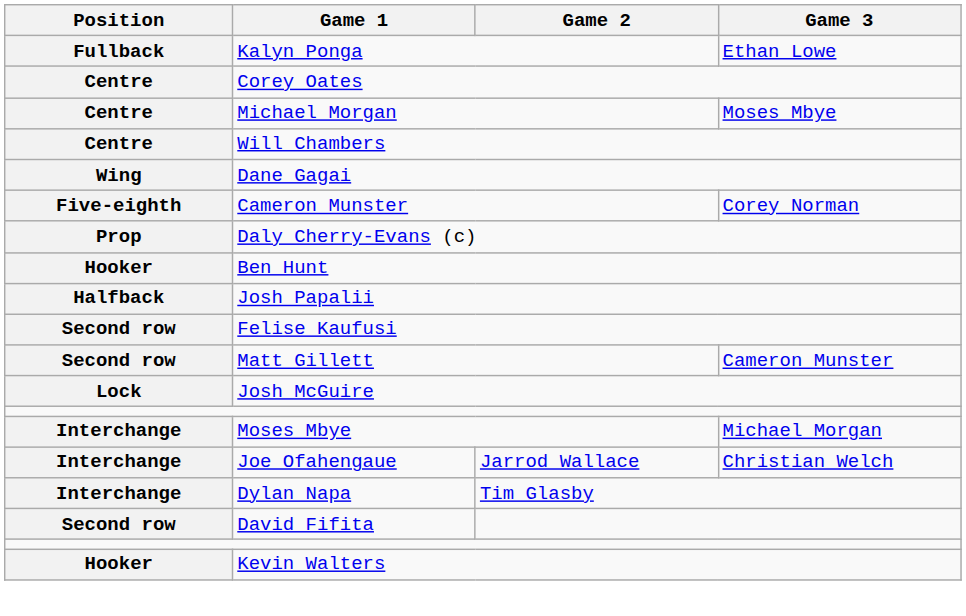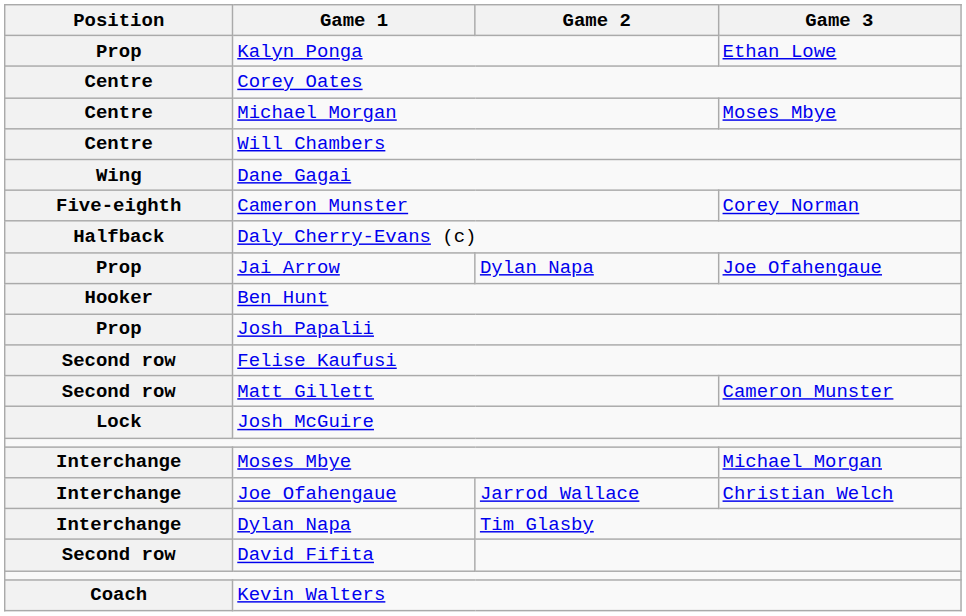Kalyn Ponga | Position: Fullback -> Prop
Daly Cherry-Evans (c) | Position: Prop -> Halfback
+ row: Prop | Jai Arrow | Dylan Napa | Joe Ofahengaue
Josh Papalii | Position: Halfback -> Prop
Kevin Walters | Position: Hooker -> Coach
